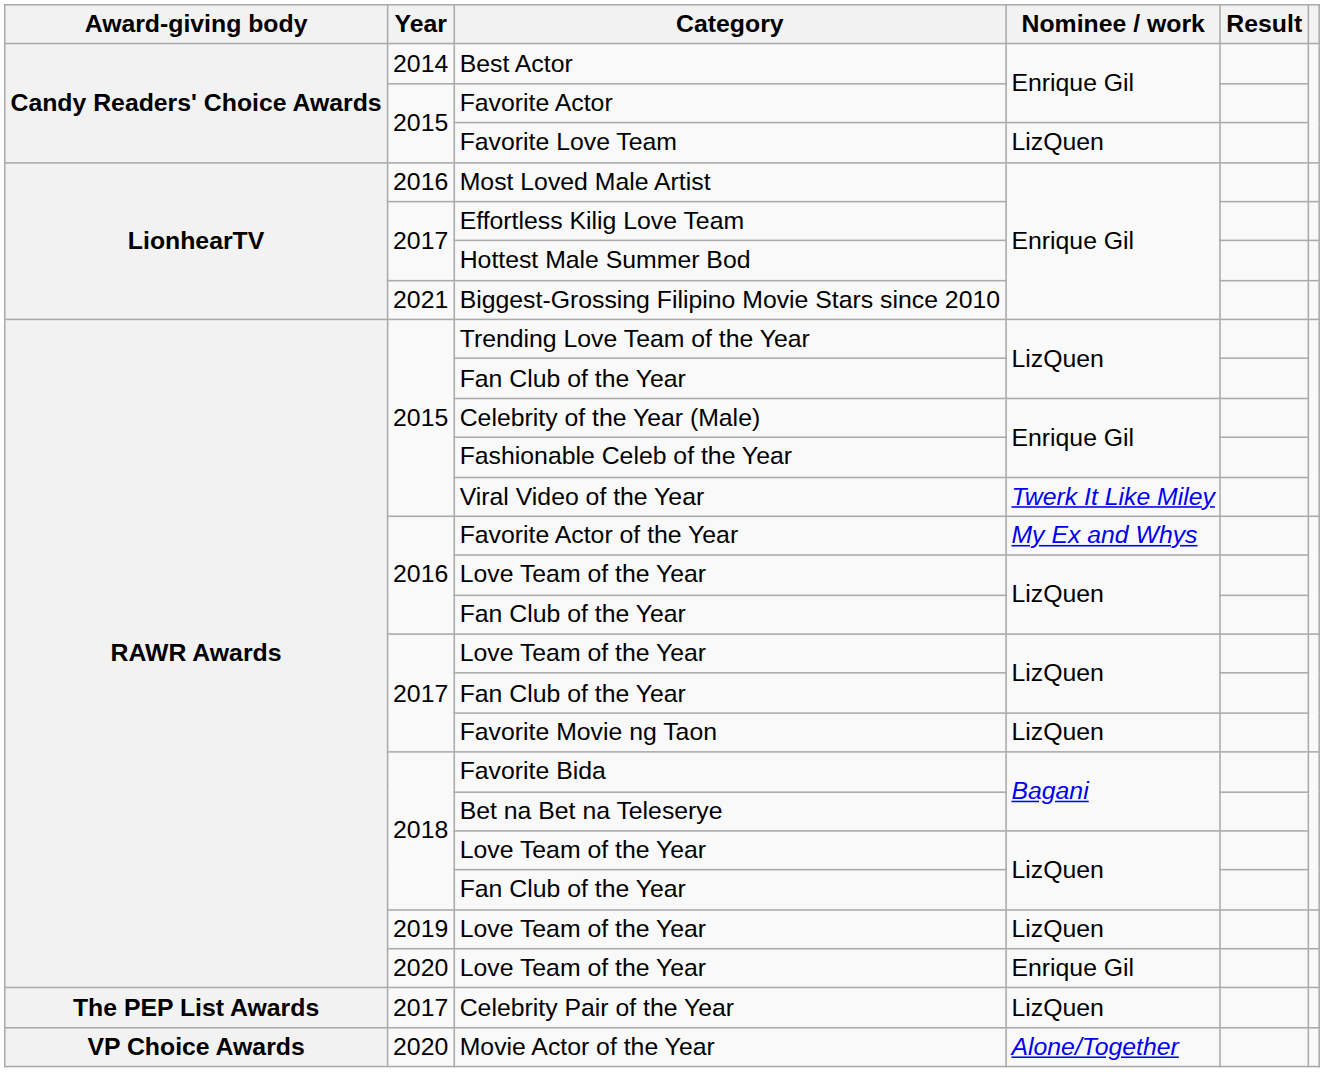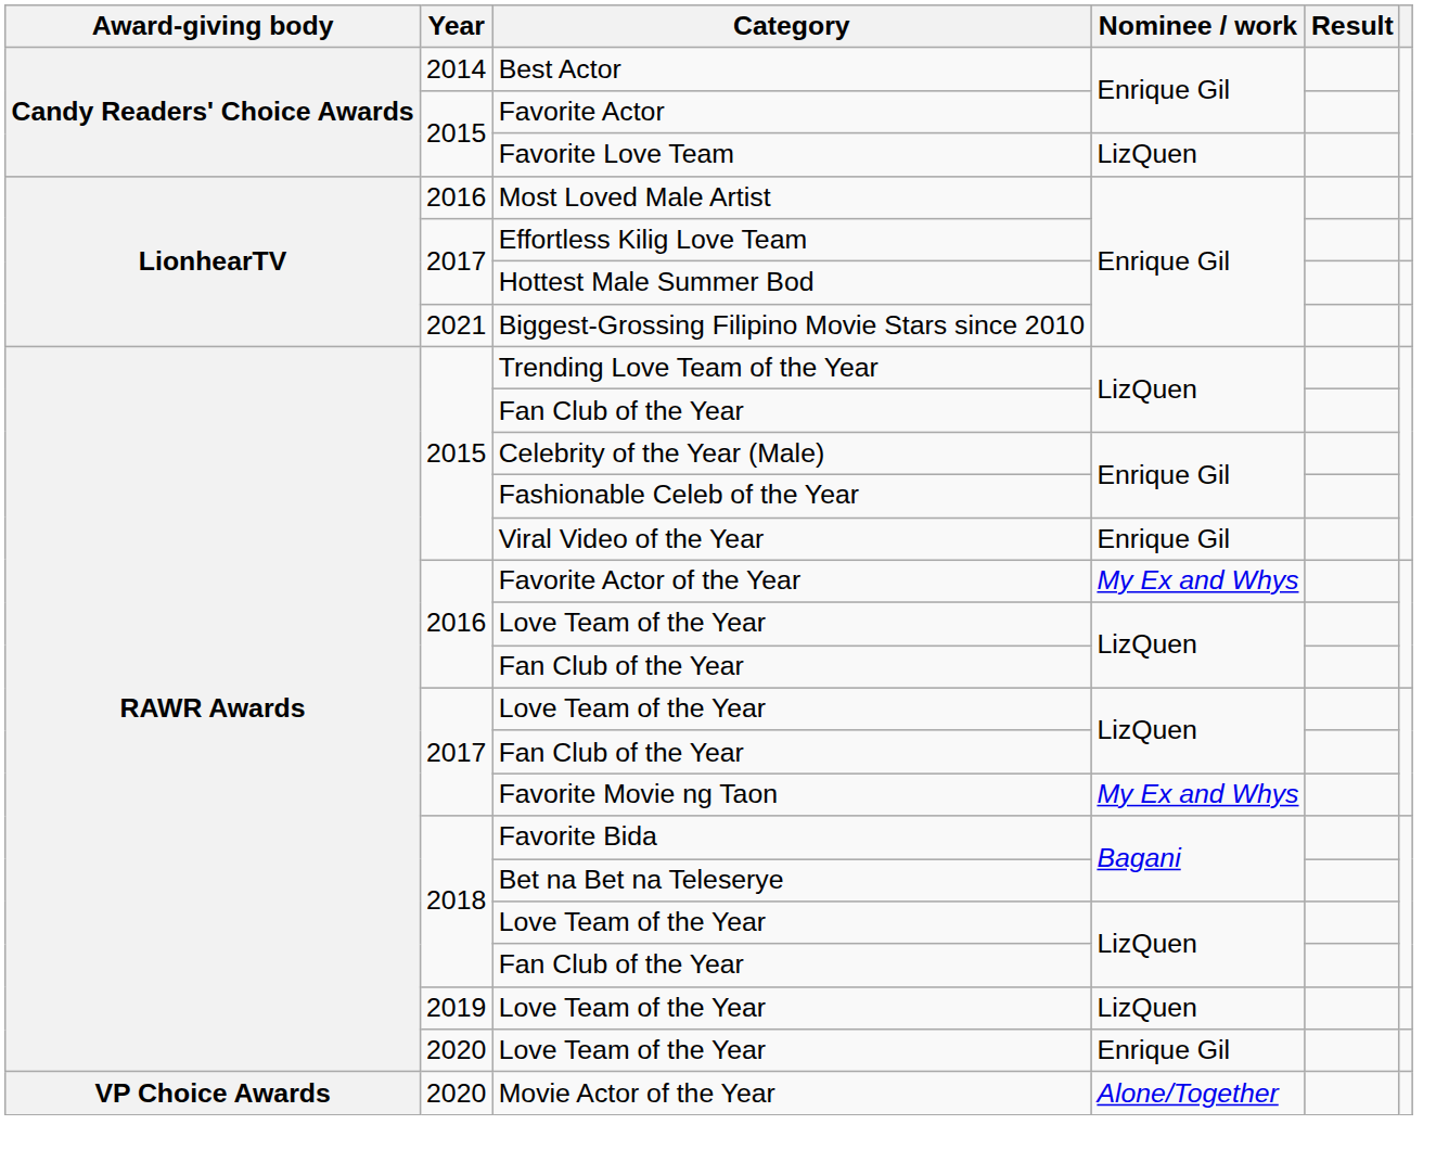Viral Video of the Year | Nominee / work: Twerk It Like Miley -> Enrique Gil
Favorite Movie ng Taon | Nominee / work: LizQuen -> My Ex and Whys
- row: The PEP List Awards | 2017 | Celebrity Pair of the Year | LizQuen
